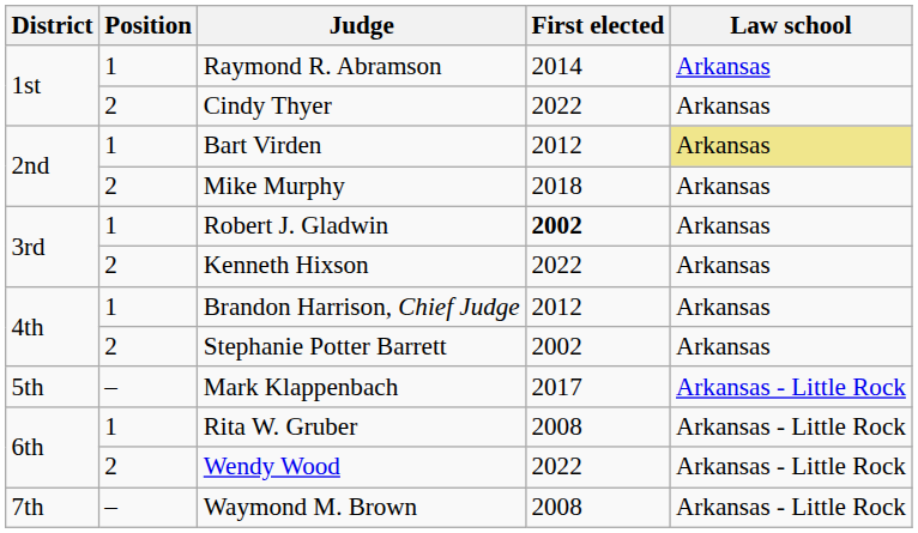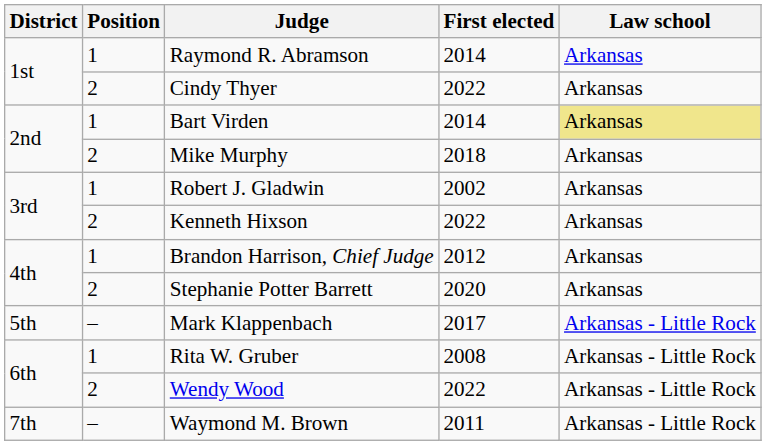Bart Virden | First elected: 2012 -> 2014
Robert J. Gladwin | First elected: bold -> normal
Stephanie Potter Barrett | First elected: 2002 -> 2020
Waymond M. Brown | First elected: 2008 -> 2011
